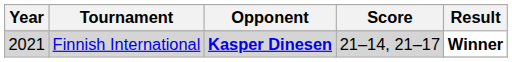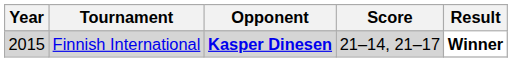Finnish International | Year: 2021 -> 2015
